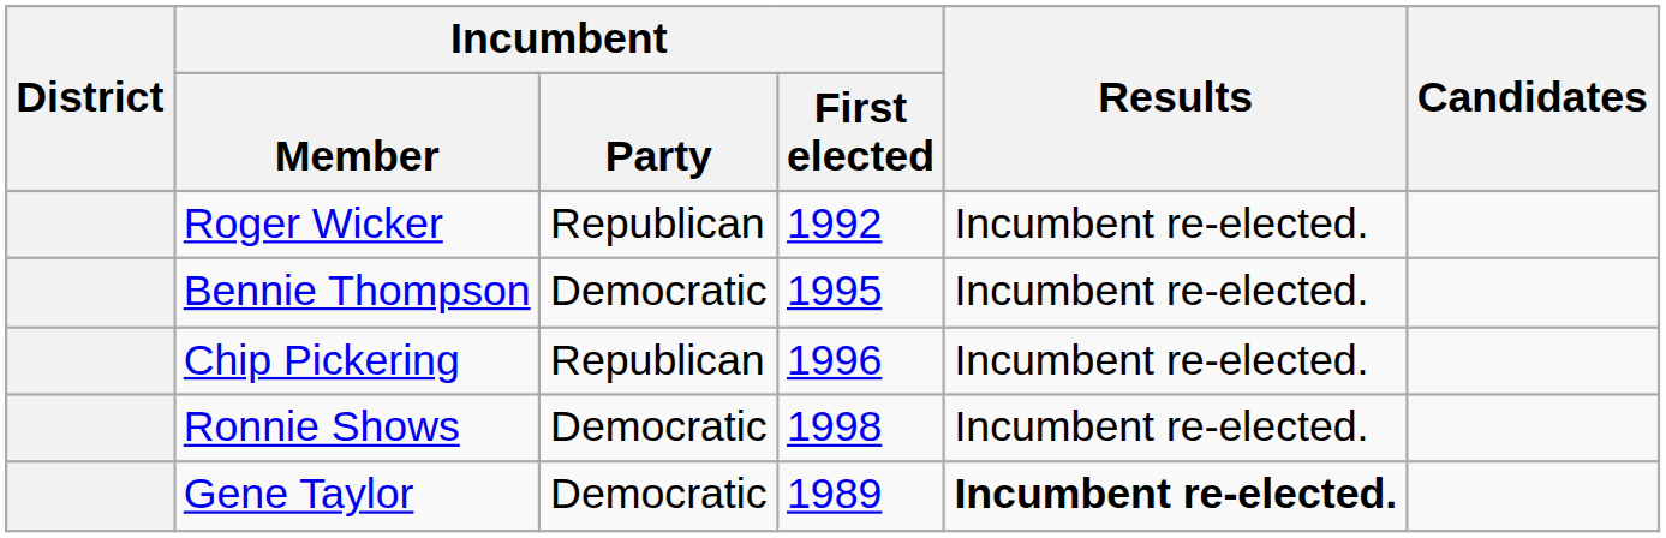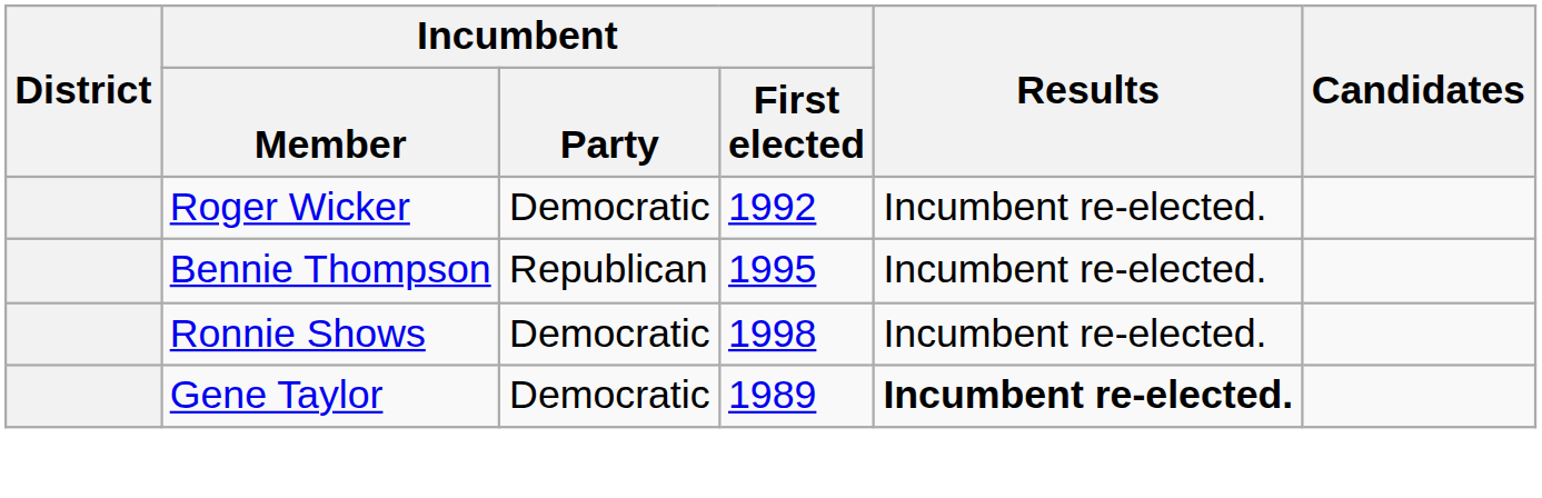Roger Wicker | Incumbent / Party: Republican -> Democratic
Bennie Thompson | Incumbent / Party: Democratic -> Republican
- row: Chip Pickering | Republican | 1996 | Incumbent re-elected.
